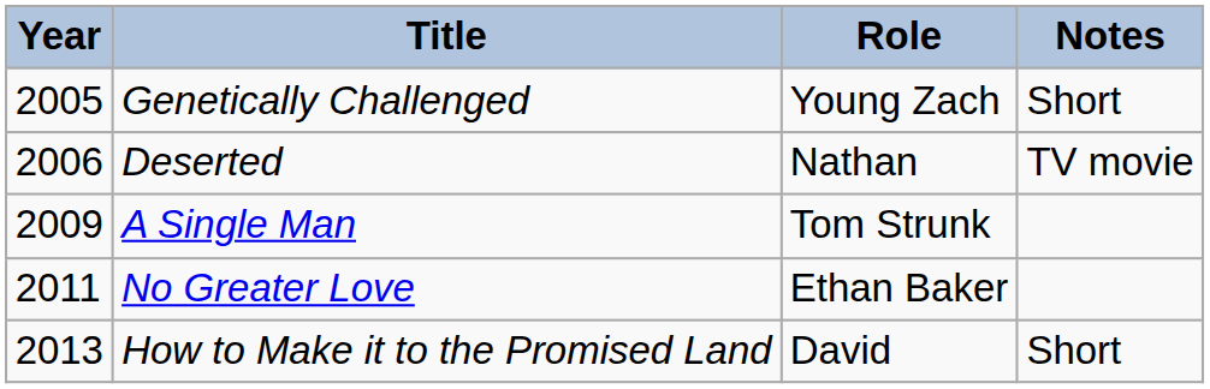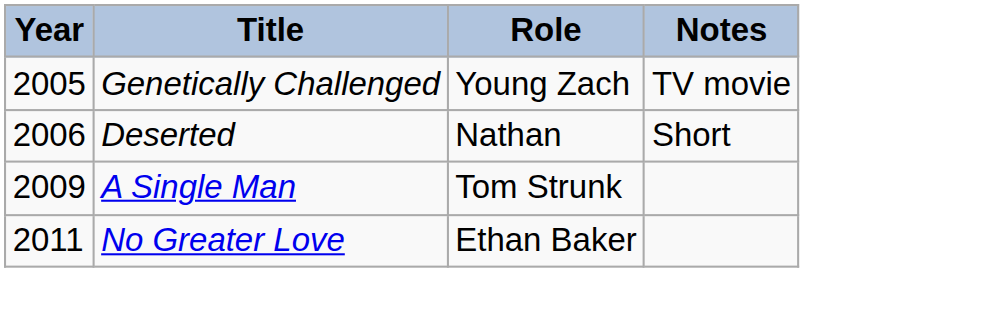Genetically Challenged | Notes: Short -> TV movie
Deserted | Notes: TV movie -> Short
- row: 2013 | How to Make it to the Promised Land | David | Short
